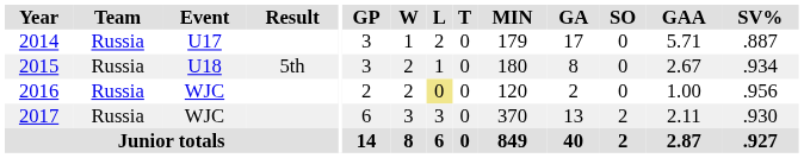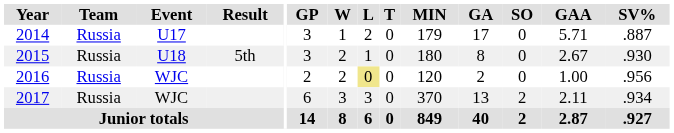2015 | SV%: .934 -> .930
2017 | SV%: .930 -> .934
